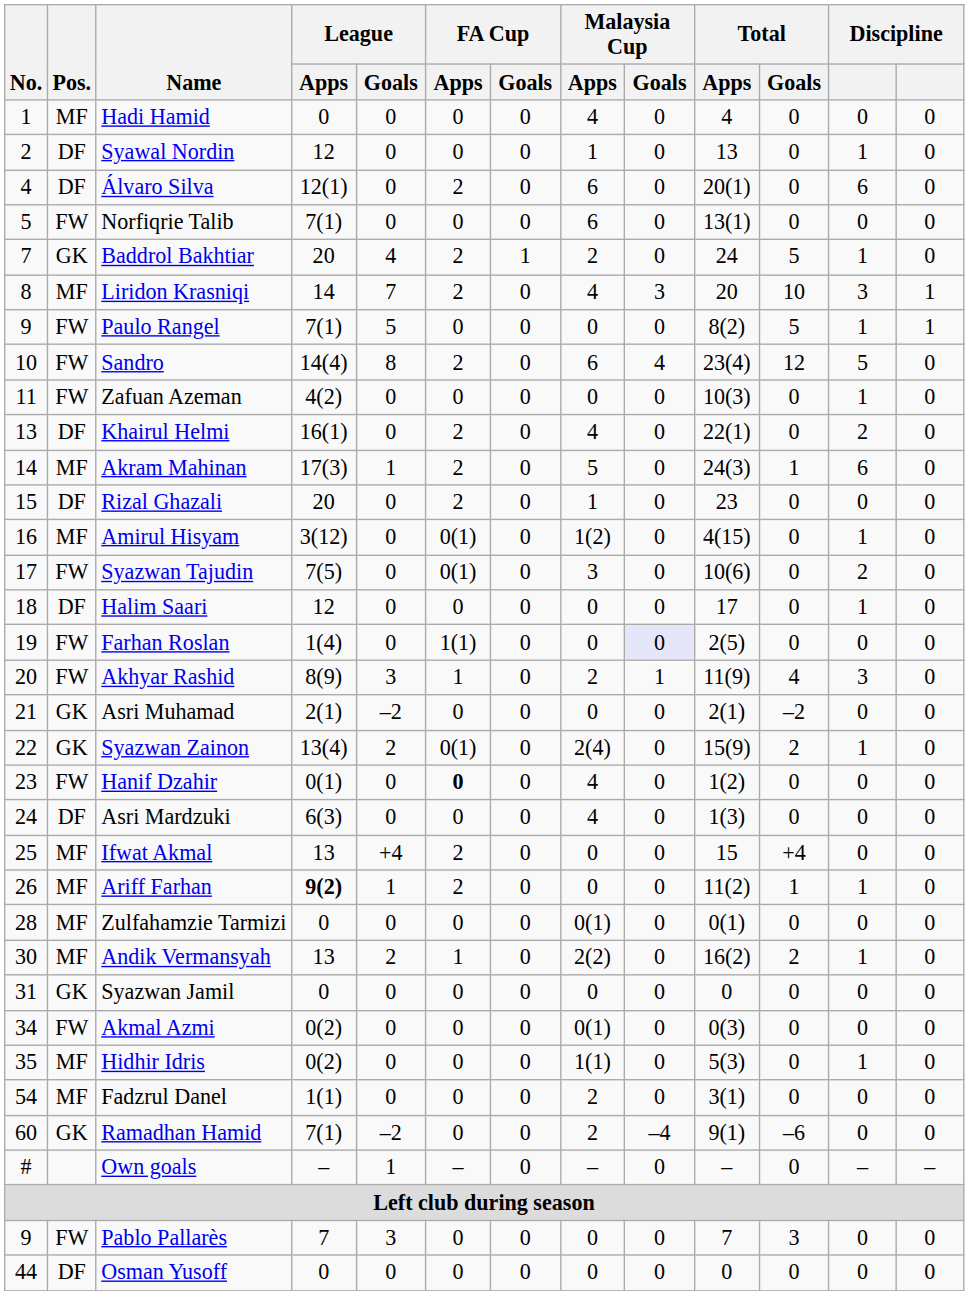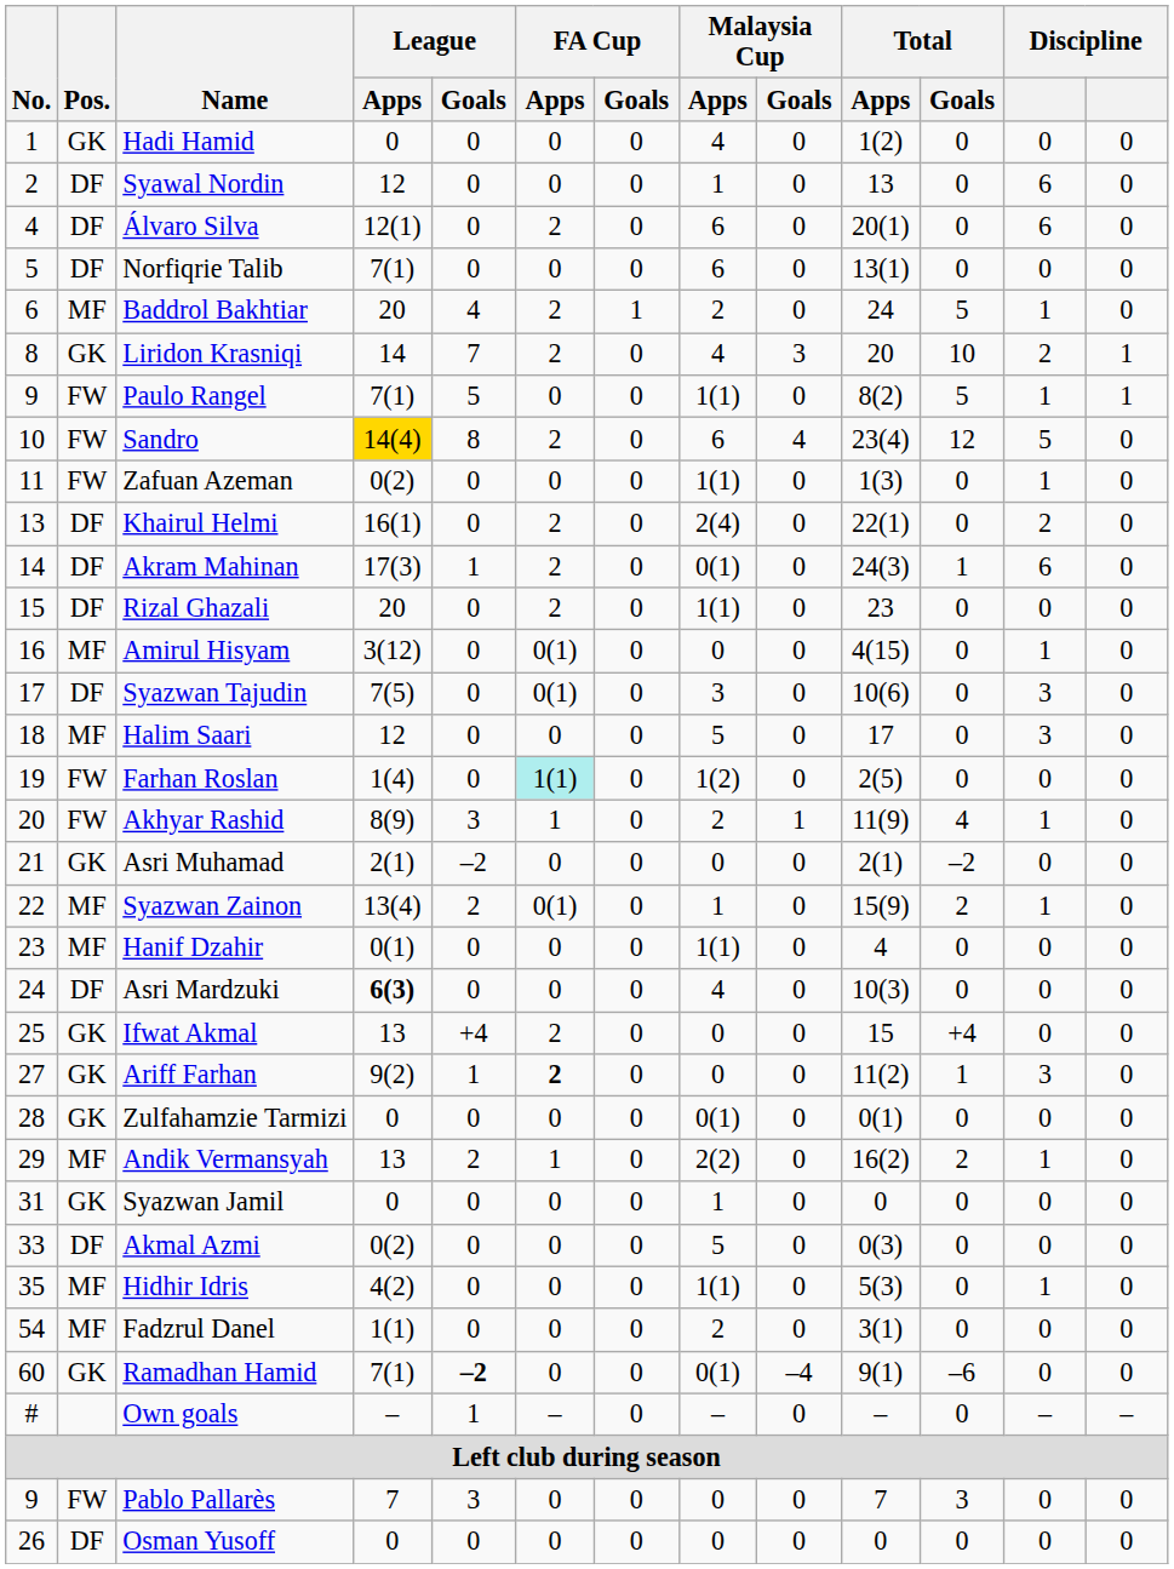Hadi Hamid | Pos.: MF -> GK
Hadi Hamid | Total / Apps: 4 -> 1(2)
Syawal Nordin | column 12: 1 -> 6
Norfiqrie Talib | Pos.: FW -> DF
Baddrol Bakhtiar | No.: 7 -> 6
Baddrol Bakhtiar | Pos.: GK -> MF
Liridon Krasniqi | Pos.: MF -> GK
Liridon Krasniqi | column 12: 3 -> 2
Paulo Rangel | Malaysia Cup / Apps: 0 -> 1(1)
Sandro | League / Apps: no background -> gold background
Zafuan Azeman | League / Apps: 4(2) -> 0(2)
Zafuan Azeman | Malaysia Cup / Apps: 0 -> 1(1)
Zafuan Azeman | Total / Apps: 10(3) -> 1(3)
Khairul Helmi | Malaysia Cup / Apps: 4 -> 2(4)
Akram Mahinan | Pos.: MF -> DF
Akram Mahinan | Malaysia Cup / Apps: 5 -> 0(1)
Rizal Ghazali | Malaysia Cup / Apps: 1 -> 1(1)
Amirul Hisyam | Malaysia Cup / Apps: 1(2) -> 0
Syazwan Tajudin | Pos.: FW -> DF
Syazwan Tajudin | column 12: 2 -> 3
Halim Saari | Pos.: DF -> MF
Halim Saari | Malaysia Cup / Apps: 0 -> 5
Halim Saari | column 12: 1 -> 3
Farhan Roslan | FA Cup / Apps: no background -> paleturquoise background
Farhan Roslan | Malaysia Cup / Apps: 0 -> 1(2)
Farhan Roslan | Malaysia Cup / Goals: lavender background -> no background
Akhyar Rashid | column 12: 3 -> 1
Syazwan Zainon | Pos.: GK -> MF
Syazwan Zainon | Malaysia Cup / Apps: 2(4) -> 1
Hanif Dzahir | Pos.: FW -> MF
Hanif Dzahir | FA Cup / Apps: bold -> normal
Hanif Dzahir | Malaysia Cup / Apps: 4 -> 1(1)
Hanif Dzahir | Total / Apps: 1(2) -> 4
Asri Mardzuki | League / Apps: normal -> bold
Asri Mardzuki | Total / Apps: 1(3) -> 10(3)
Ifwat Akmal | Pos.: MF -> GK
Ariff Farhan | No.: 26 -> 27
Ariff Farhan | Pos.: MF -> GK
Ariff Farhan | League / Apps: bold -> normal
Ariff Farhan | FA Cup / Apps: normal -> bold
Ariff Farhan | column 12: 1 -> 3
Zulfahamzie Tarmizi | Pos.: MF -> GK
Andik Vermansyah | No.: 30 -> 29
Syazwan Jamil | Malaysia Cup / Apps: 0 -> 1
Akmal Azmi | No.: 34 -> 33
Akmal Azmi | Pos.: FW -> DF
Akmal Azmi | Malaysia Cup / Apps: 0(1) -> 5
Hidhir Idris | League / Apps: 0(2) -> 4(2)
Ramadhan Hamid | League / Goals: normal -> bold
Ramadhan Hamid | Malaysia Cup / Apps: 2 -> 0(1)
Osman Yusoff | No.: 44 -> 26
